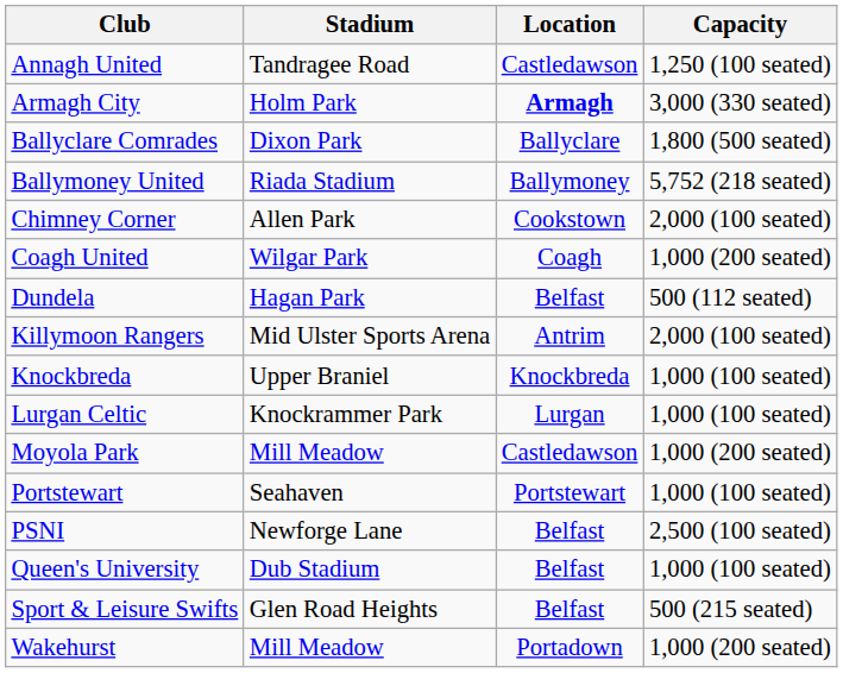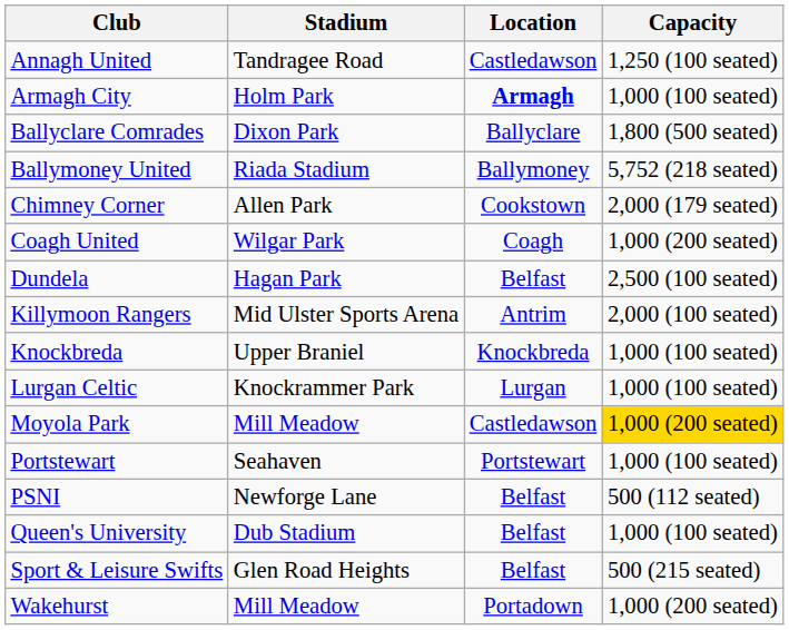Armagh City | Capacity: 3,000 (330 seated) -> 1,000 (100 seated)
Chimney Corner | Capacity: 2,000 (100 seated) -> 2,000 (179 seated)
Dundela | Capacity: 500 (112 seated) -> 2,500 (100 seated)
Moyola Park | Capacity: no background -> gold background
PSNI | Capacity: 2,500 (100 seated) -> 500 (112 seated)
